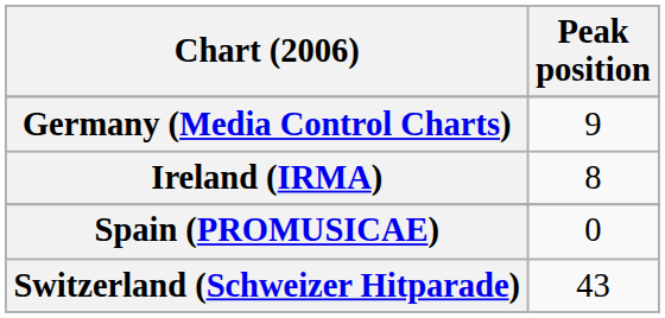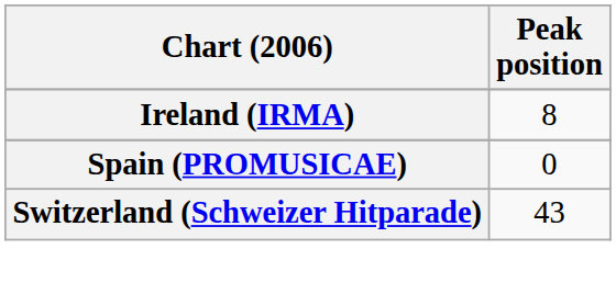- row: Germany (Media Control Charts) | 9
